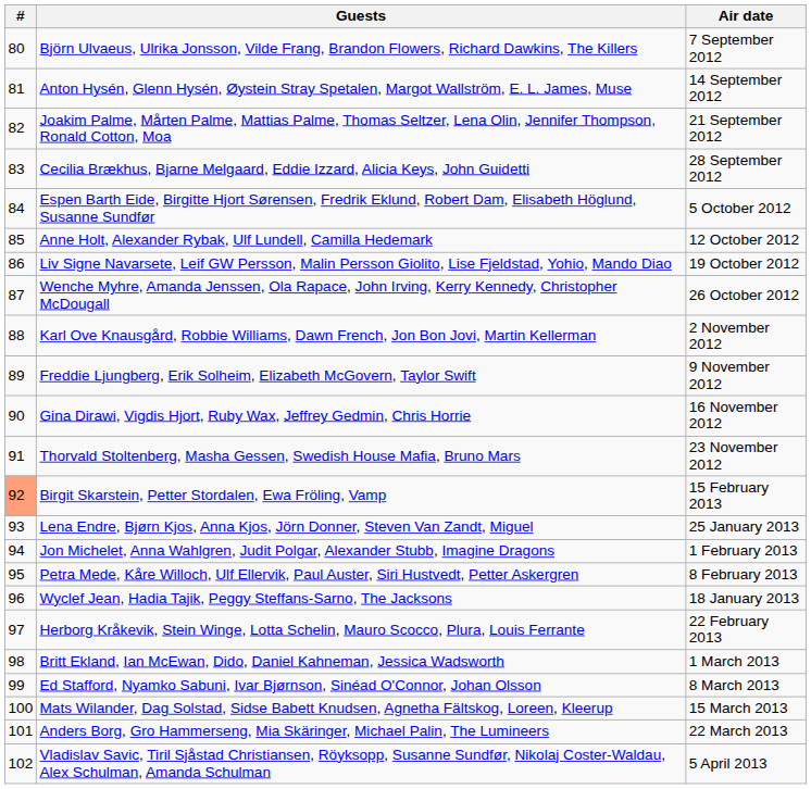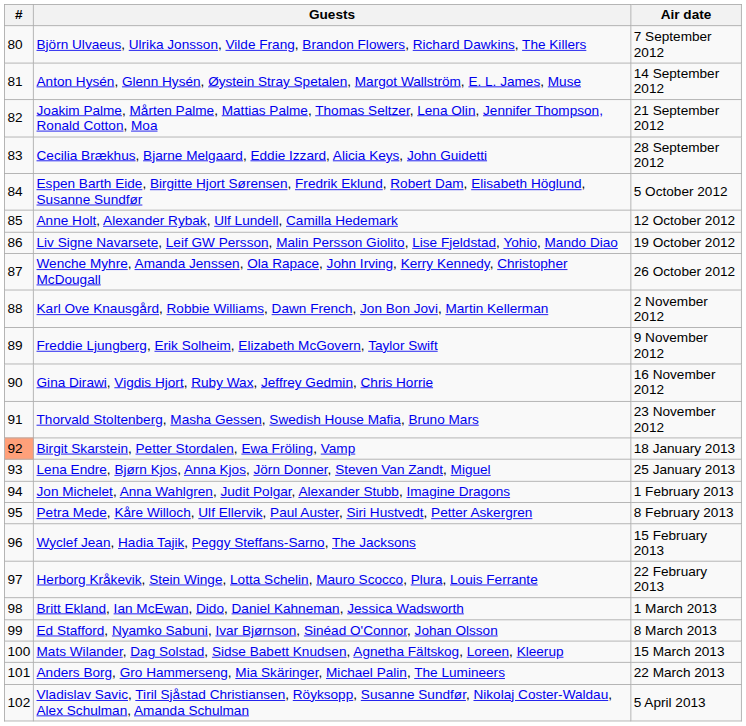Birgit Skarstein, Petter Stordalen, Ewa Fröling, Vamp | Air date: 15 February 2013 -> 18 January 2013
Wyclef Jean, Hadia Tajik, Peggy Steffans-Sarno, The Jacksons | Air date: 18 January 2013 -> 15 February 2013
